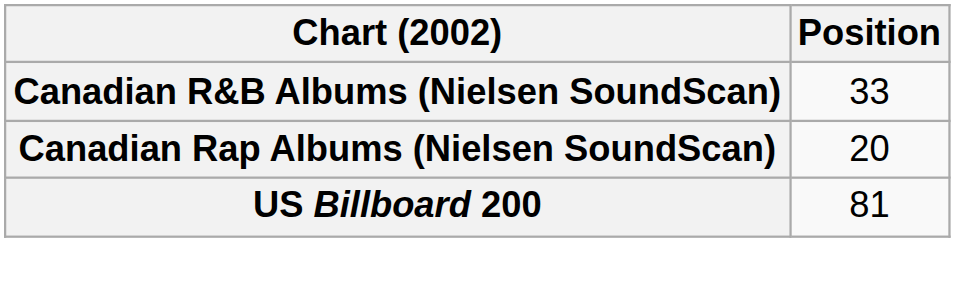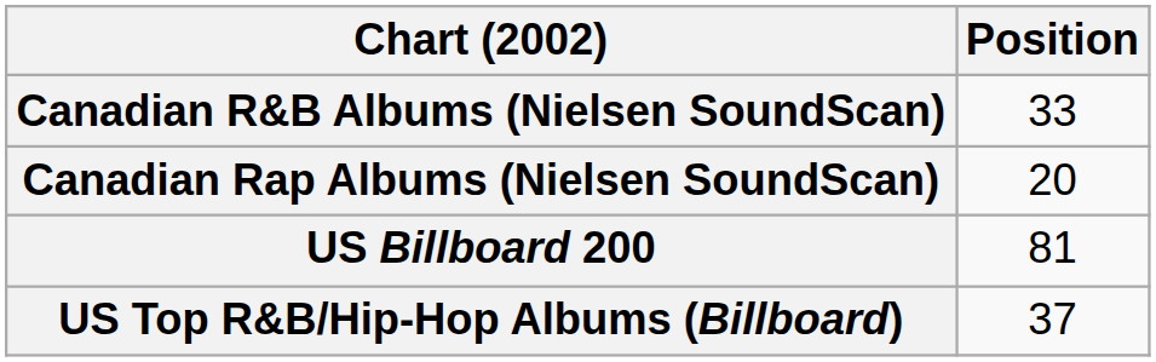+ row: US Top R&B/Hip-Hop Albums (Billboard) | 37
